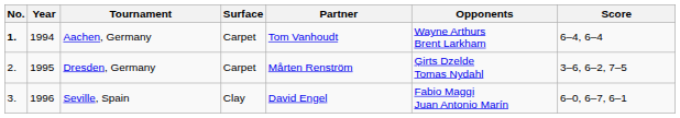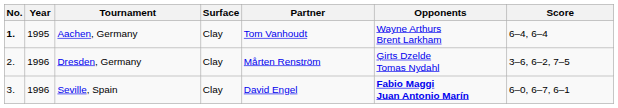Aachen, Germany | Year: 1994 -> 1995
Aachen, Germany | Surface: Carpet -> Clay
Dresden, Germany | Year: 1995 -> 1996
Dresden, Germany | Surface: Carpet -> Clay
Seville, Spain | Opponents: normal -> bold
